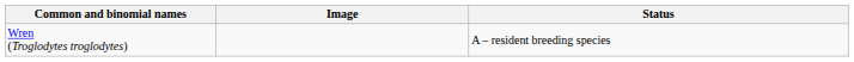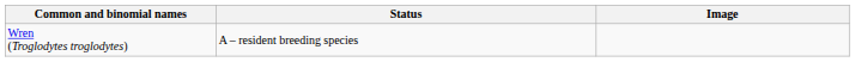columns swapped: Image <-> Status
